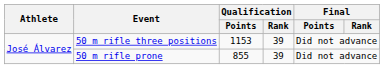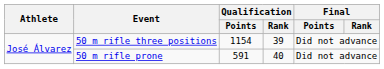50 m rifle three positions | Qualification / Points: 1153 -> 1154
50 m rifle prone | Qualification / Points: 855 -> 591
50 m rifle prone | Qualification / Rank: 39 -> 40
